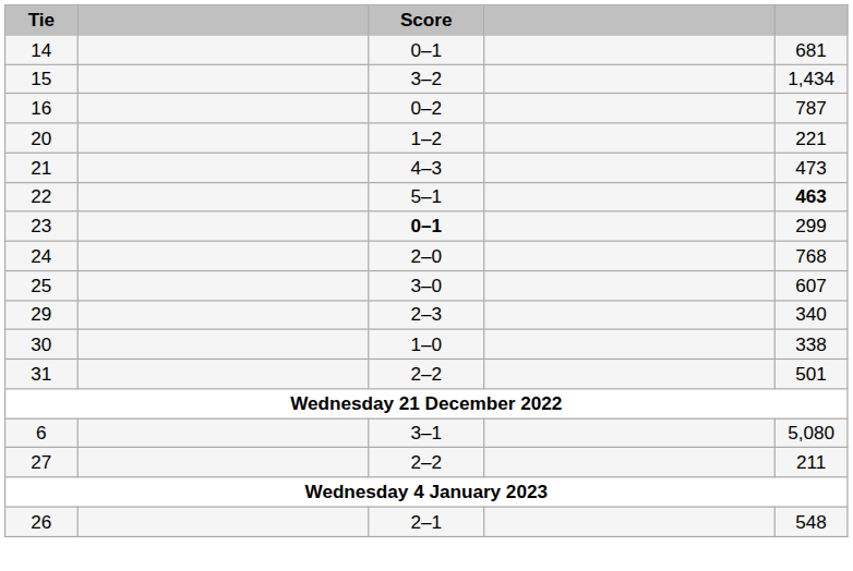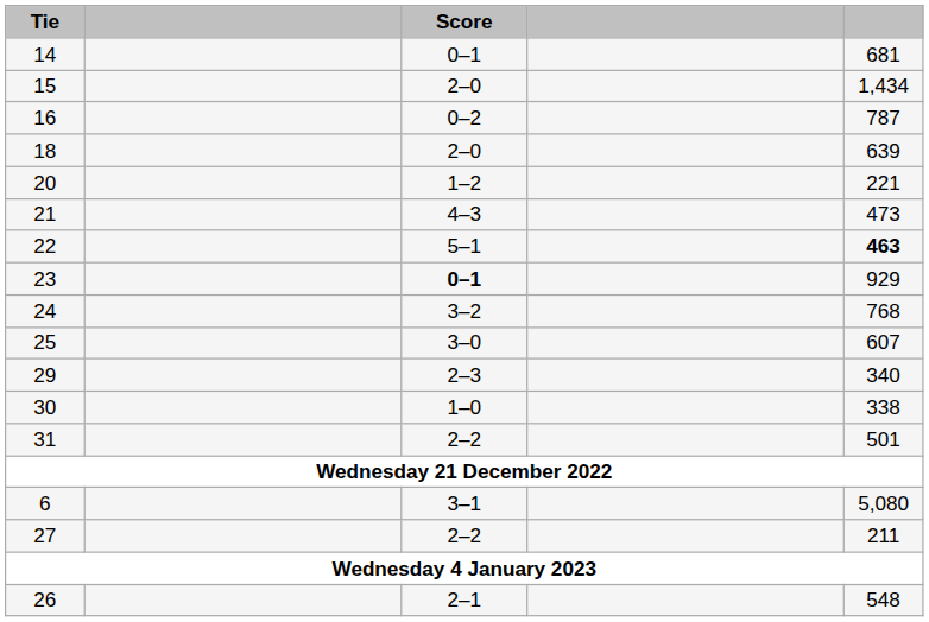15 | Score: 3–2 -> 2–0
+ row: 18 | 2–0 | 639
23 | column 5: 299 -> 929
24 | Score: 2–0 -> 3–2
